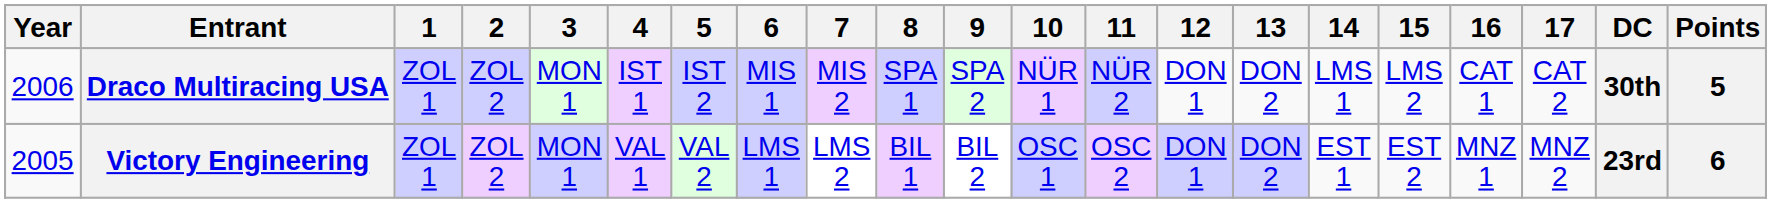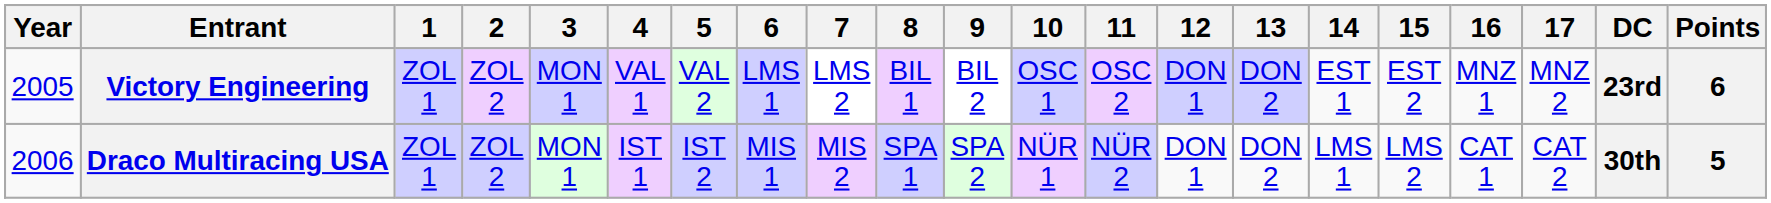rows swapped: Victory Engineering <-> Draco Multiracing USA
